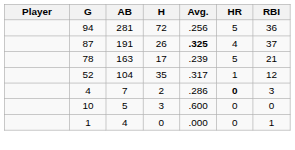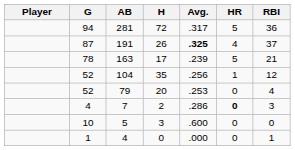281 | Avg.: .256 -> .317
104 | Avg.: .317 -> .256
+ row: 52 | 79 | 20 | .253 | 0 | 4
